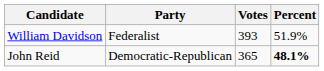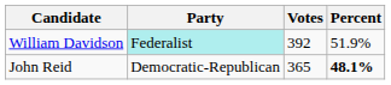William Davidson | Party: no background -> paleturquoise background
William Davidson | Votes: 393 -> 392
